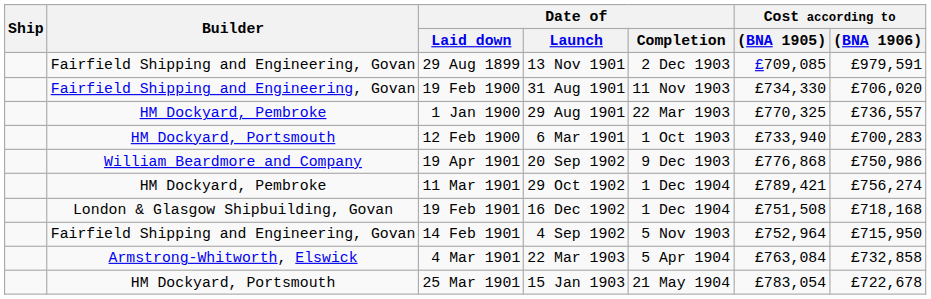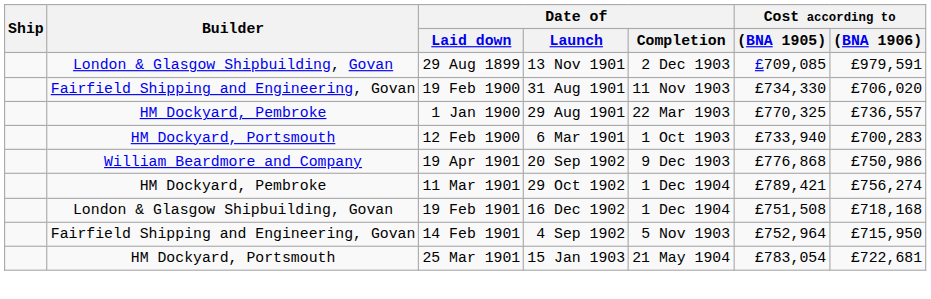29 Aug 1899 | Builder: Fairfield Shipping and Engineering, Govan -> London & Glasgow Shipbuilding, Govan
- row: Armstrong-Whitworth, Elswick | 4 Mar 1901 | 22 Mar 1903 | 5 Apr 1904 | £763,084 | £732,858
25 Mar 1901 | Cost according to / (BNA 1906): £722,678 -> £722,681
